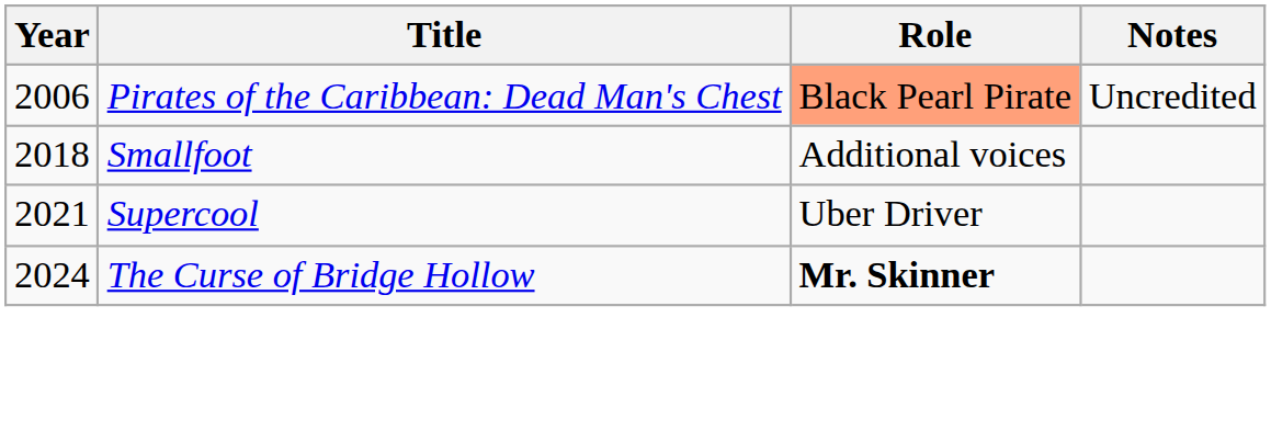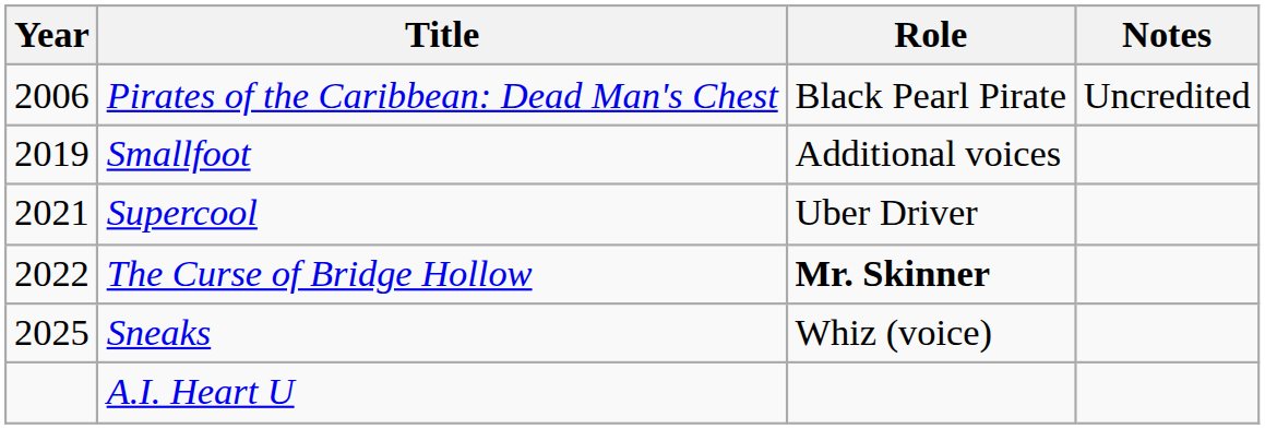Pirates of the Caribbean: Dead Man's Chest | Role: lightsalmon background -> no background
Smallfoot | Year: 2018 -> 2019
The Curse of Bridge Hollow | Year: 2024 -> 2022
+ row: 2025 | Sneaks | Whiz (voice)
+ row: A.I. Heart U
